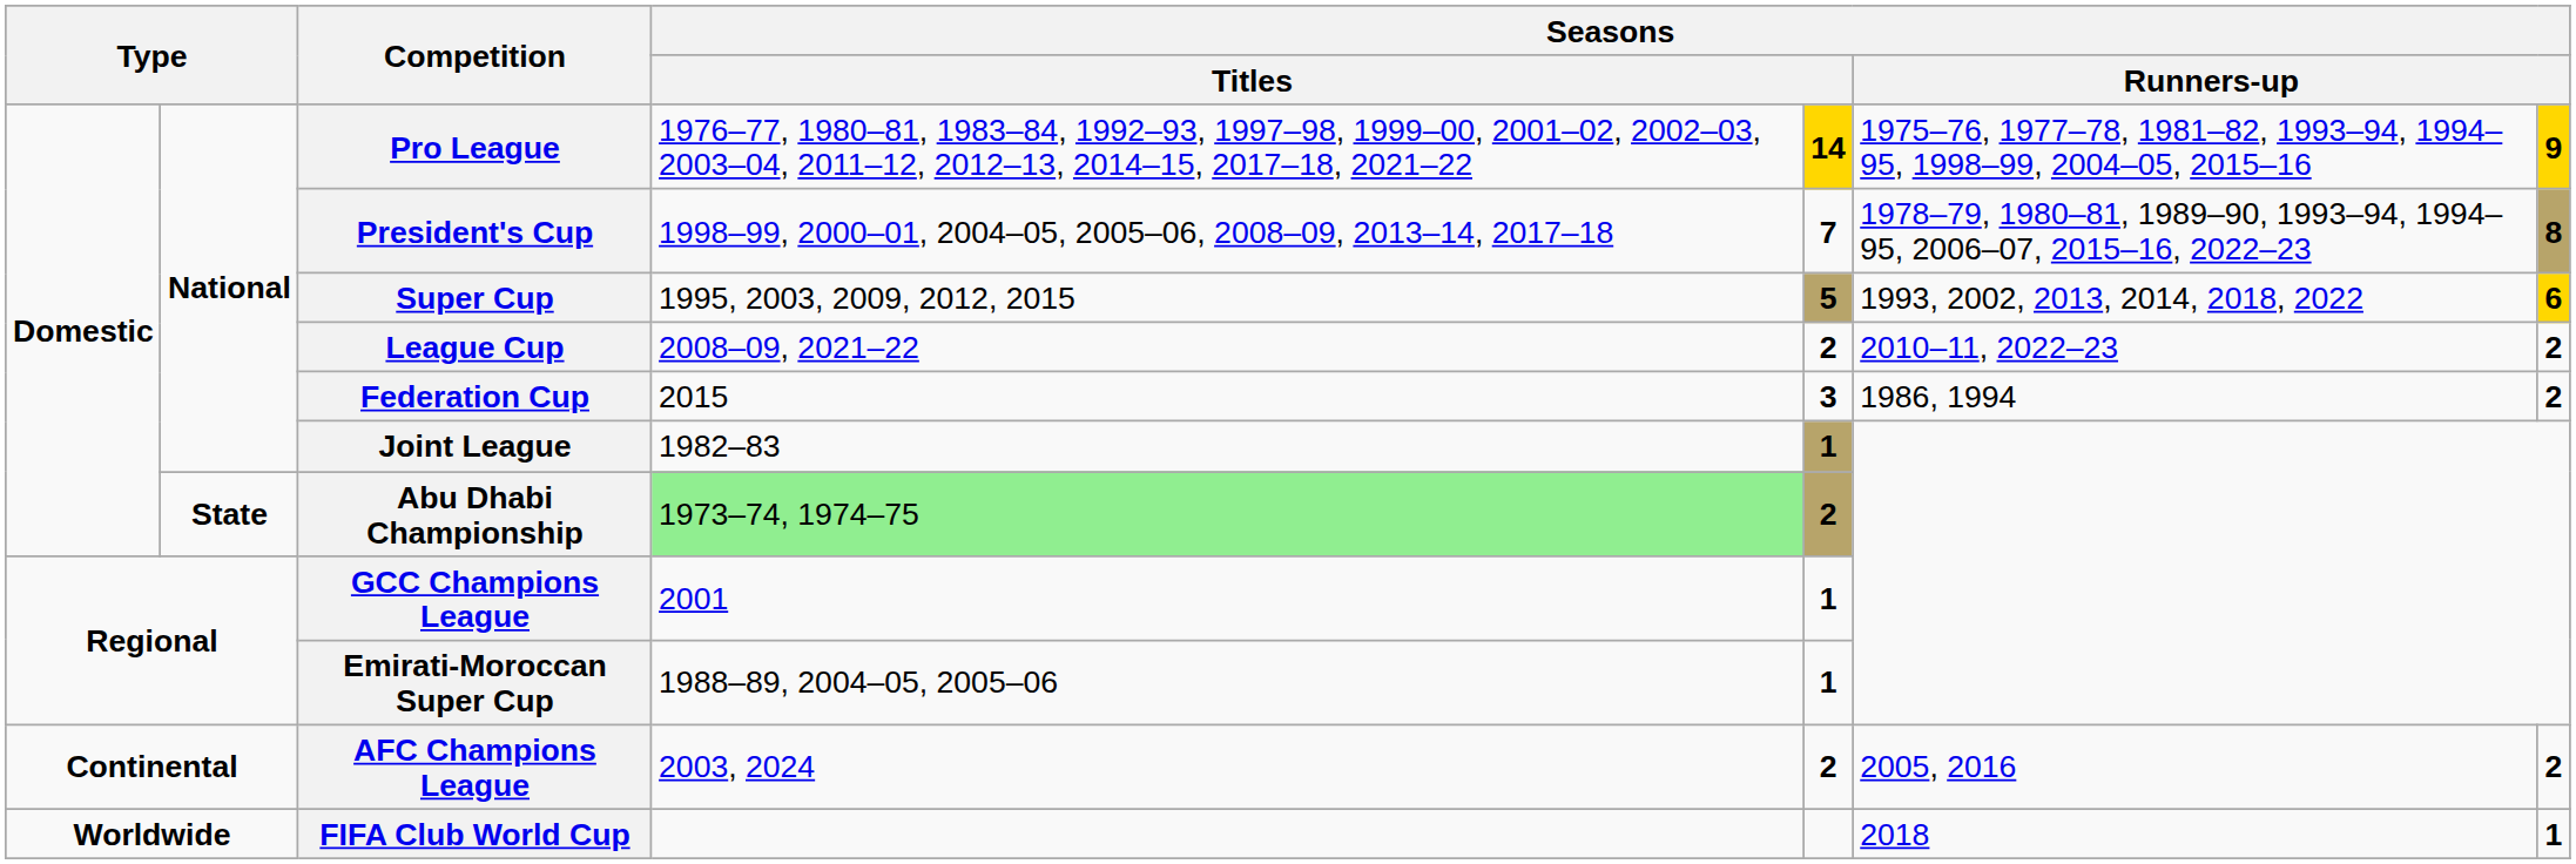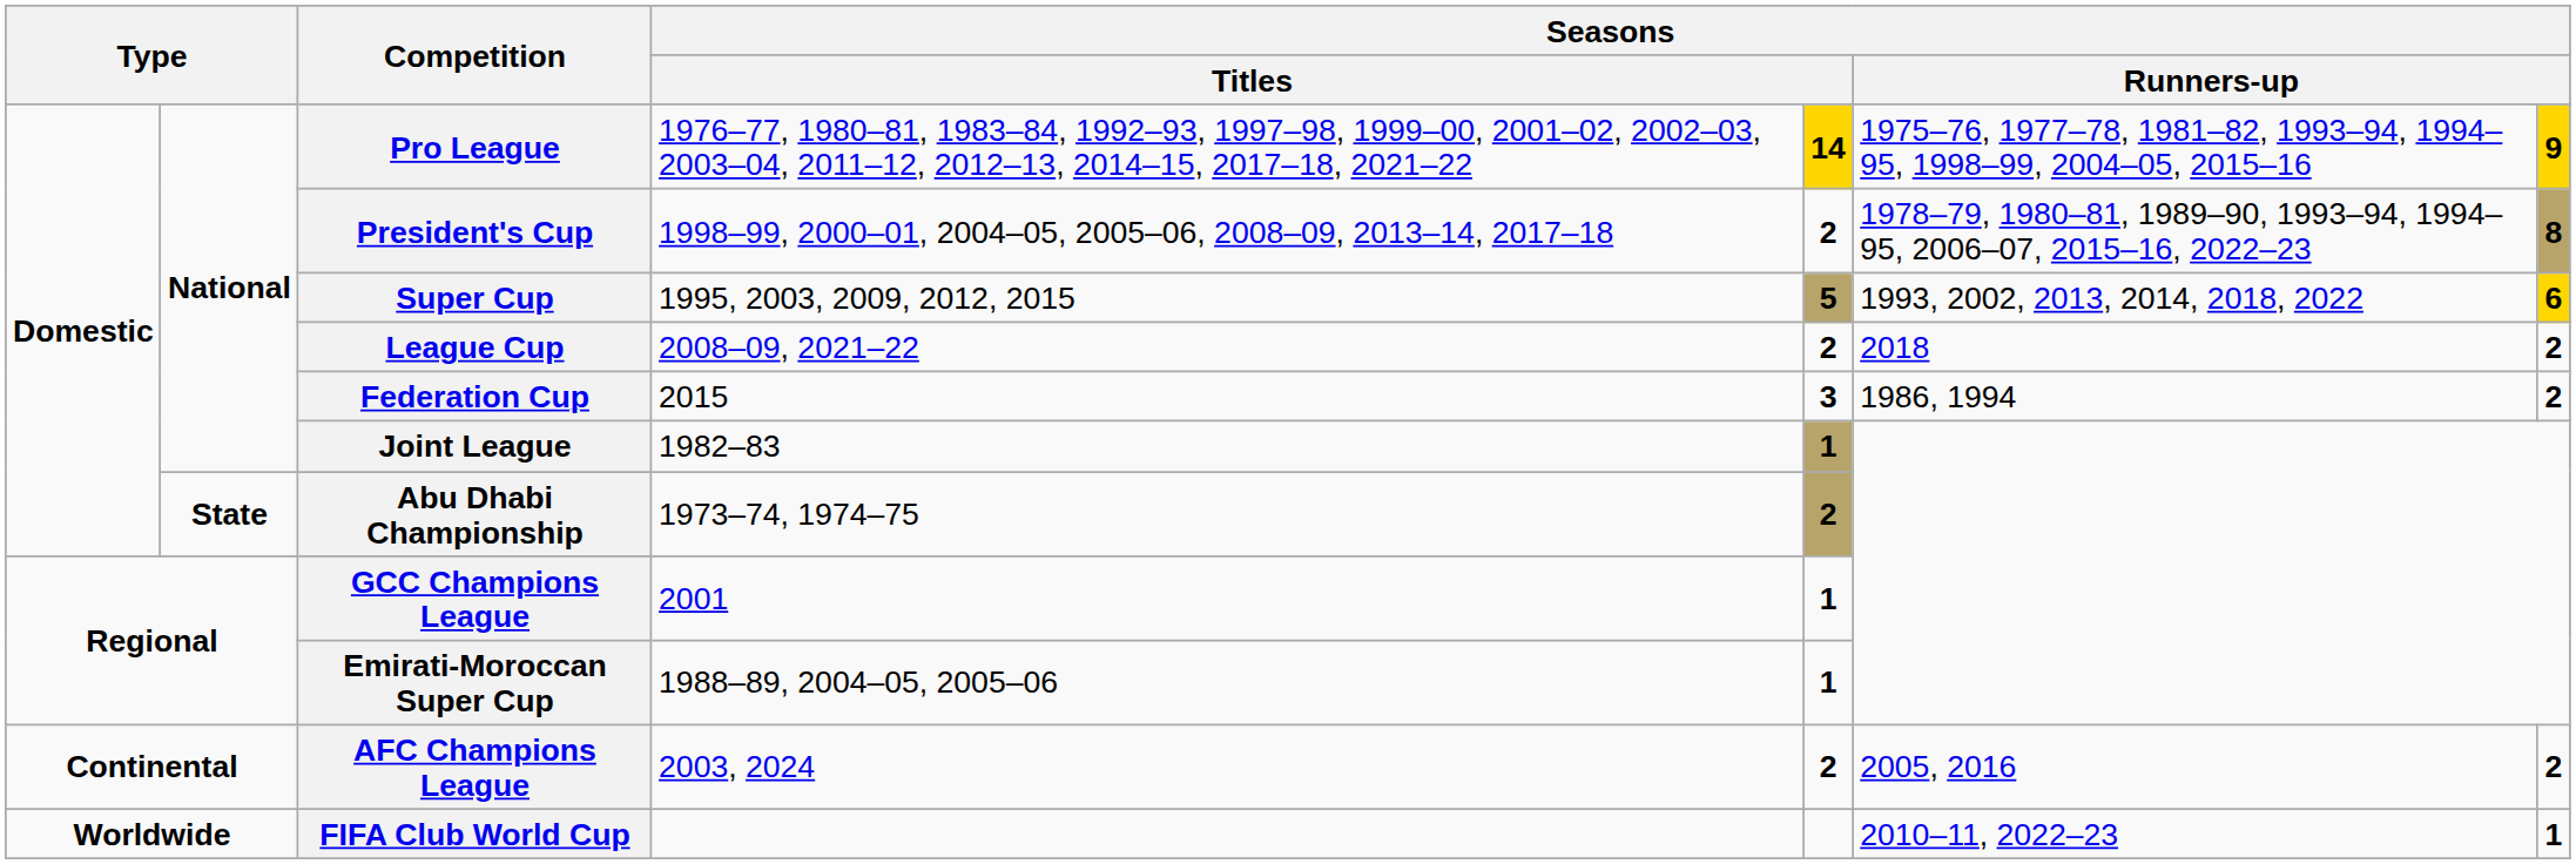President's Cup | column 5: 7 -> 2
League Cup | column 6: 2010–11, 2022–23 -> 2018
Abu Dhabi Championship | column 4: lightgreen background -> no background
FIFA Club World Cup | column 6: 2018 -> 2010–11, 2022–23
